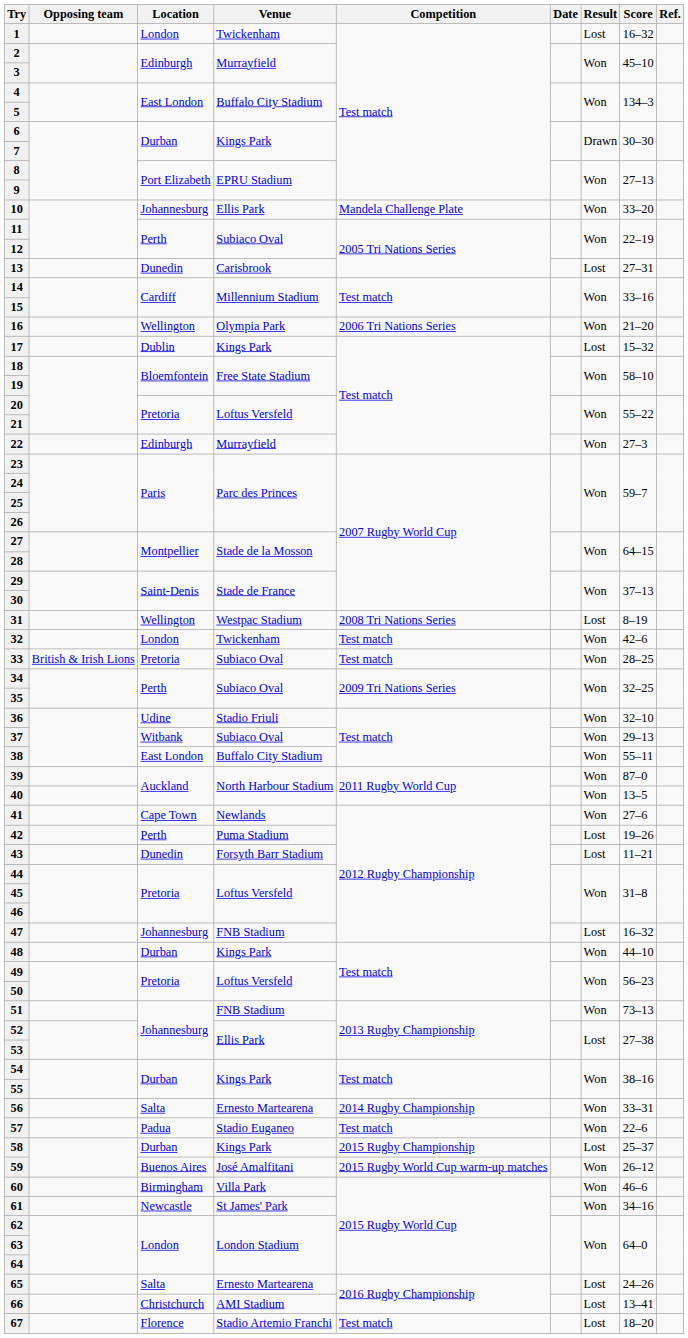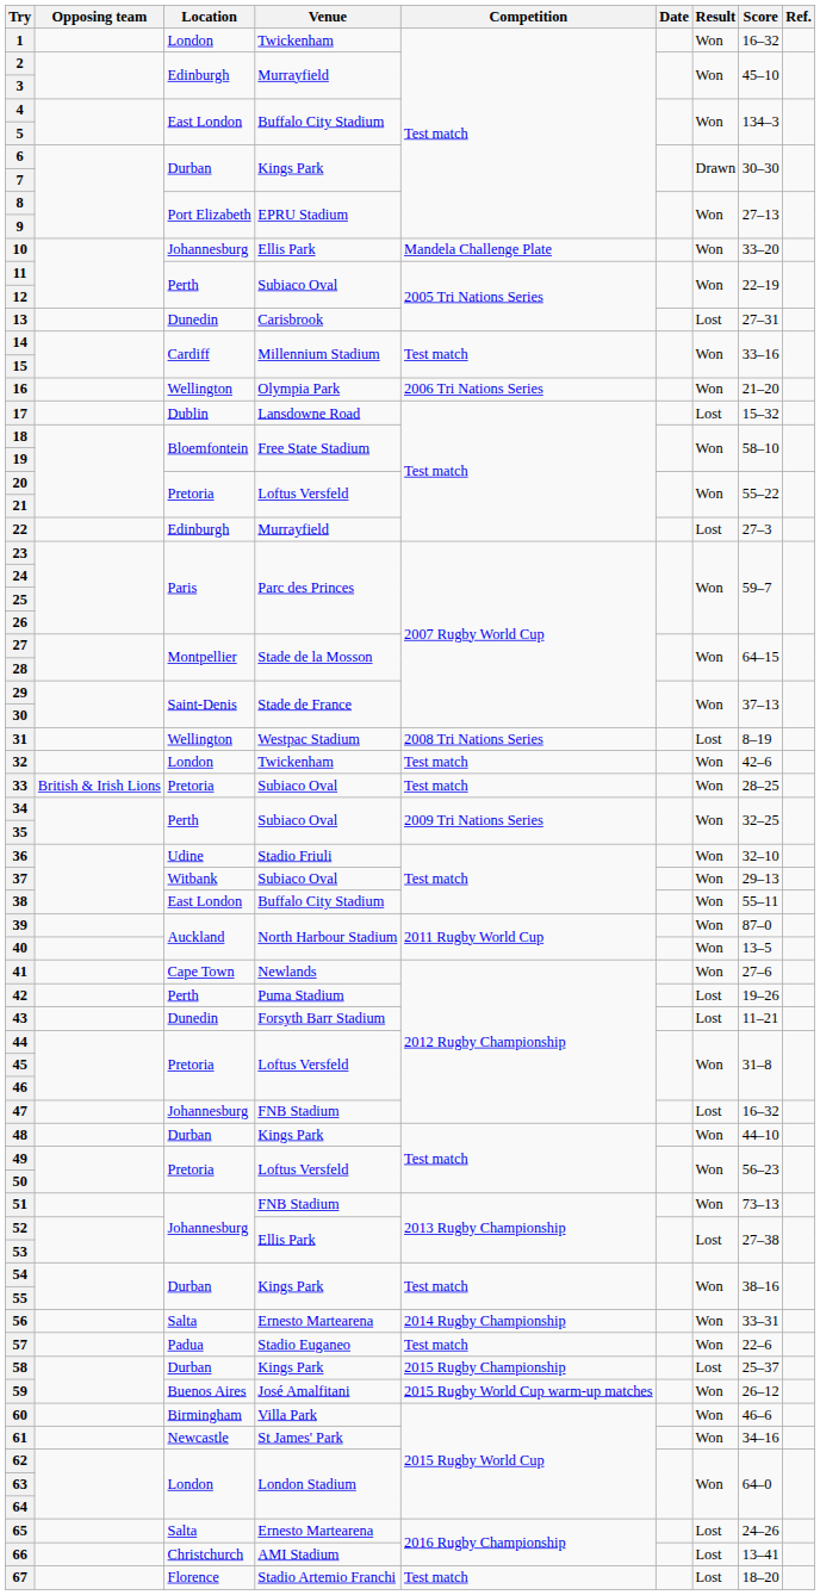1 | Result: Lost -> Won
17 | Venue: Kings Park -> Lansdowne Road
22 | Result: Won -> Lost
